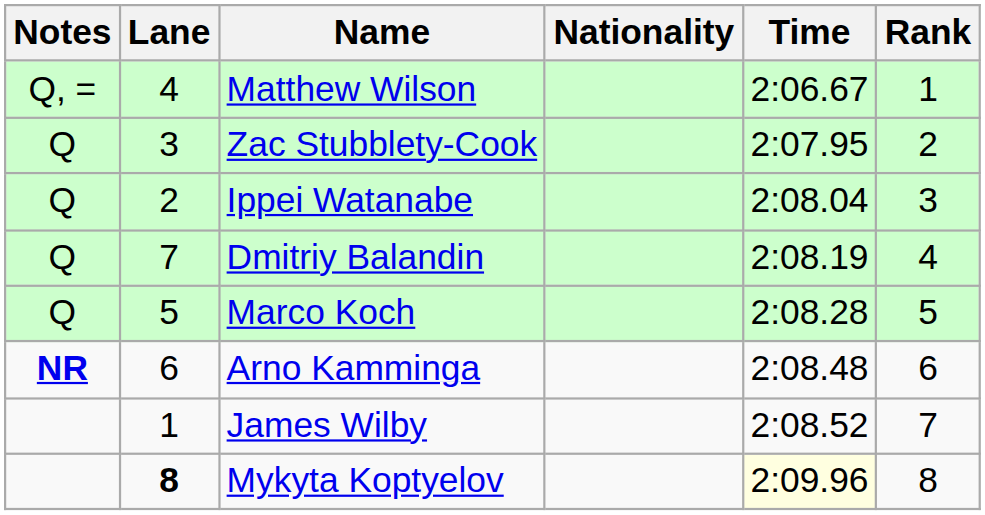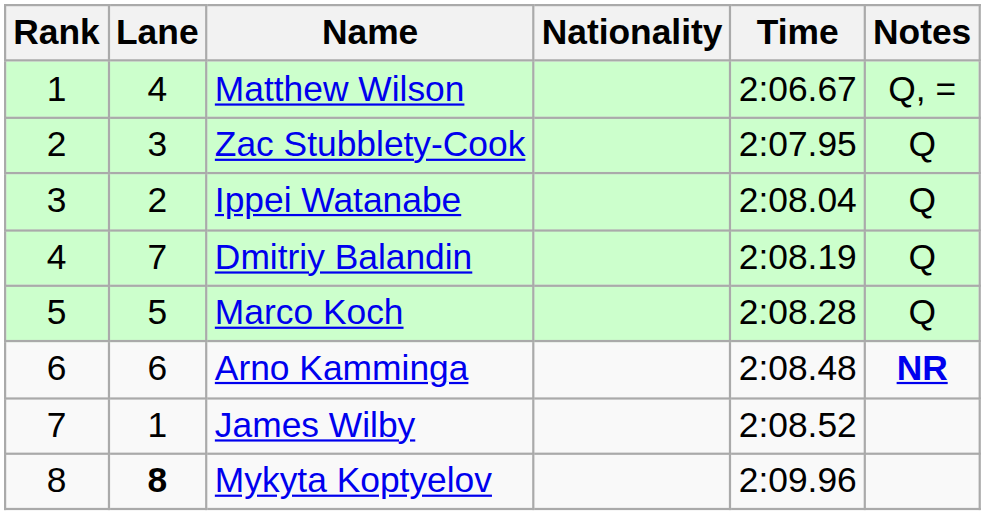columns swapped: Rank <-> Notes
Mykyta Koptyelov | Time: lightyellow background -> no background
